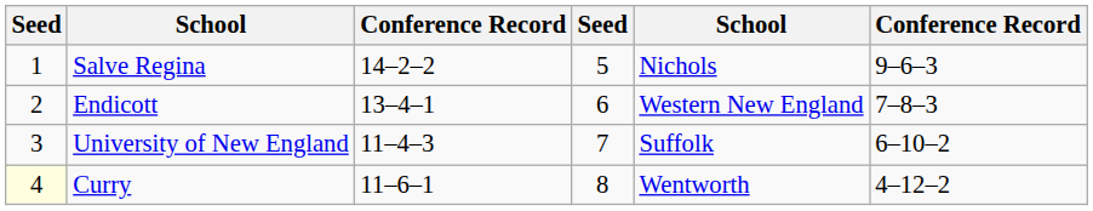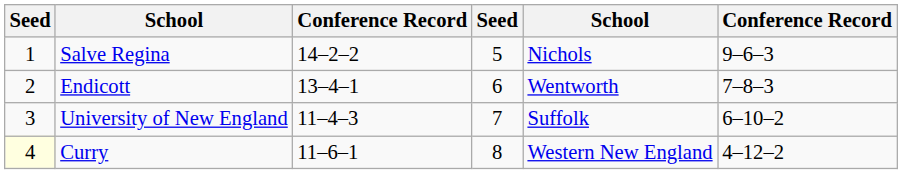Endicott | column 5: Western New England -> Wentworth
Curry | column 5: Wentworth -> Western New England
